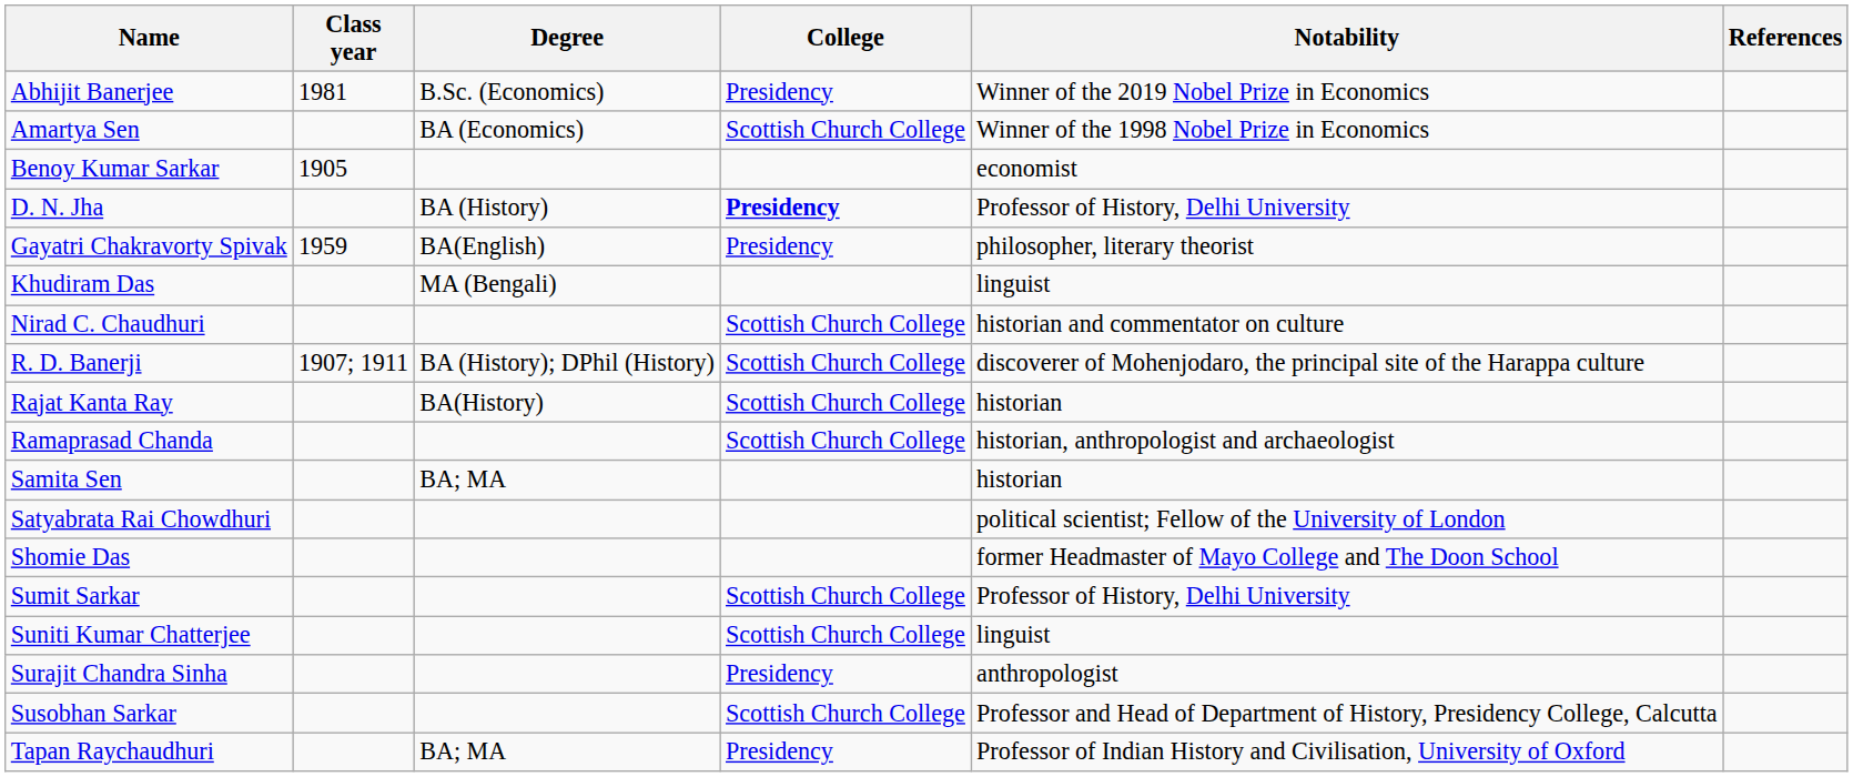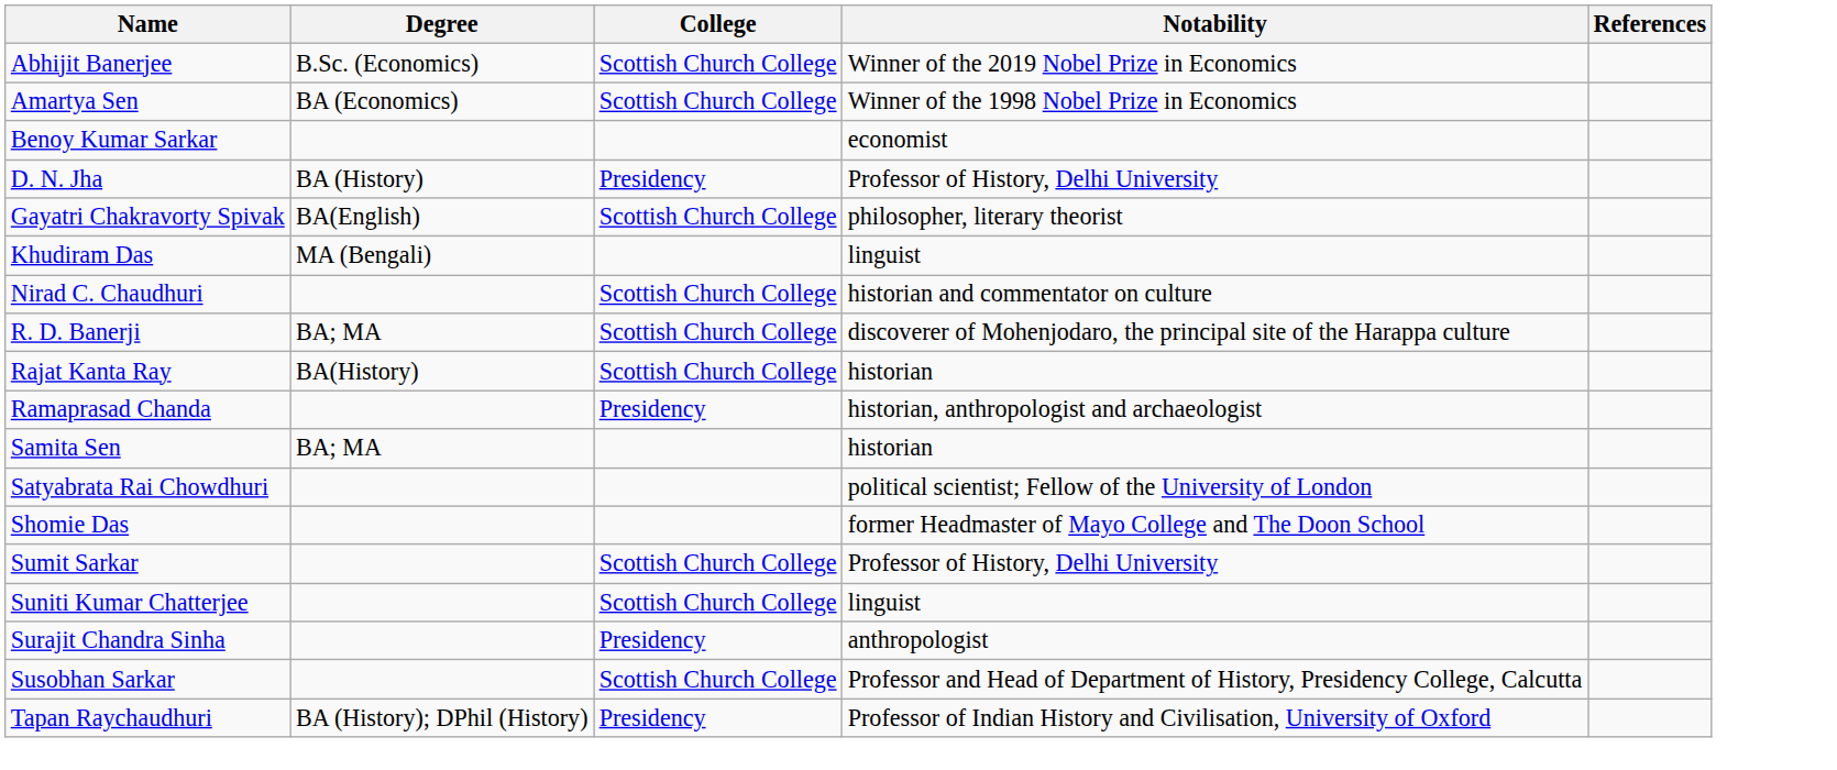- column: Class year | 1981 | 1905 | 1959 | 1907; 1911
Abhijit Banerjee | College: Presidency -> Scottish Church College
D. N. Jha | College: bold -> normal
Gayatri Chakravorty Spivak | College: Presidency -> Scottish Church College
R. D. Banerji | Degree: BA (History); DPhil (History) -> BA; MA
Ramaprasad Chanda | College: Scottish Church College -> Presidency
Tapan Raychaudhuri | Degree: BA; MA -> BA (History); DPhil (History)
